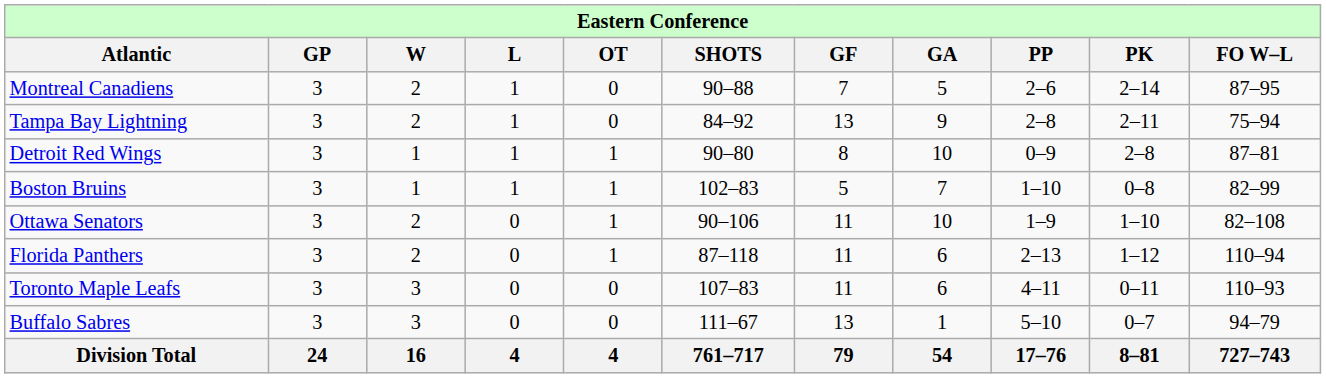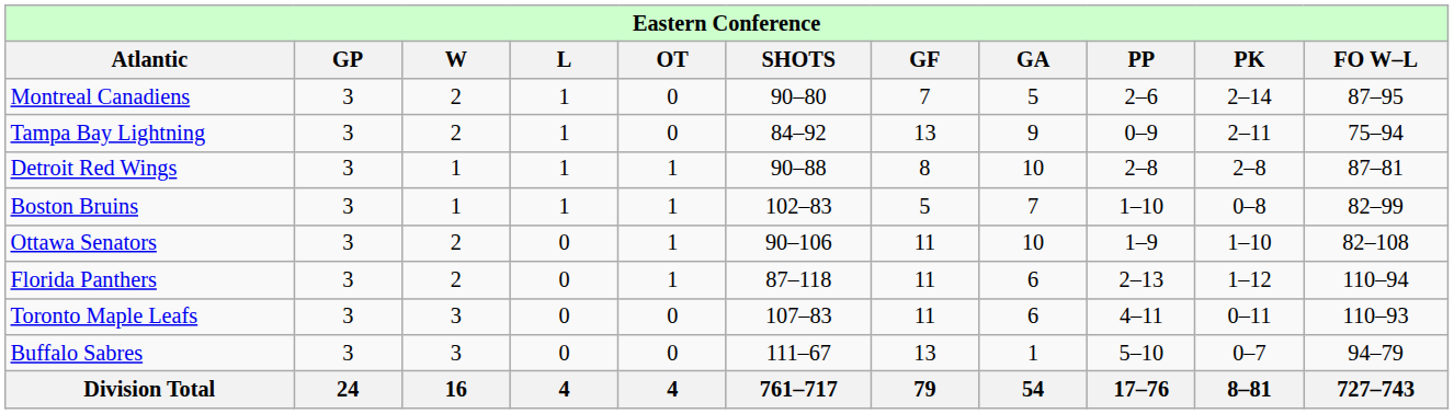Montreal Canadiens | column 6: 90–88 -> 90–80
Tampa Bay Lightning | column 9: 2–8 -> 0–9
Detroit Red Wings | column 6: 90–80 -> 90–88
Detroit Red Wings | column 9: 0–9 -> 2–8
